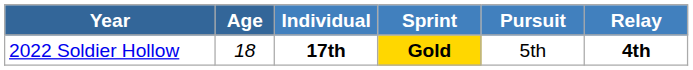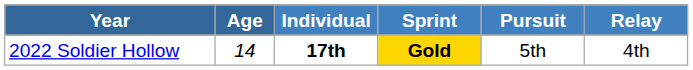2022 Soldier Hollow | Age: 18 -> 14
2022 Soldier Hollow | Relay: bold -> normal
